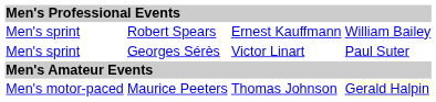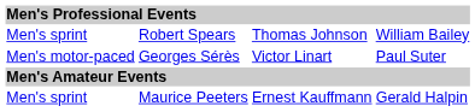Robert Spears | column 3: Ernest Kauffmann -> Thomas Johnson
Georges Sérès | column 1: Men's sprint -> Men's motor-paced
Maurice Peeters | column 1: Men's motor-paced -> Men's sprint
Maurice Peeters | column 3: Thomas Johnson -> Ernest Kauffmann
Maurice Peeters | column 4: lightyellow background -> no background
